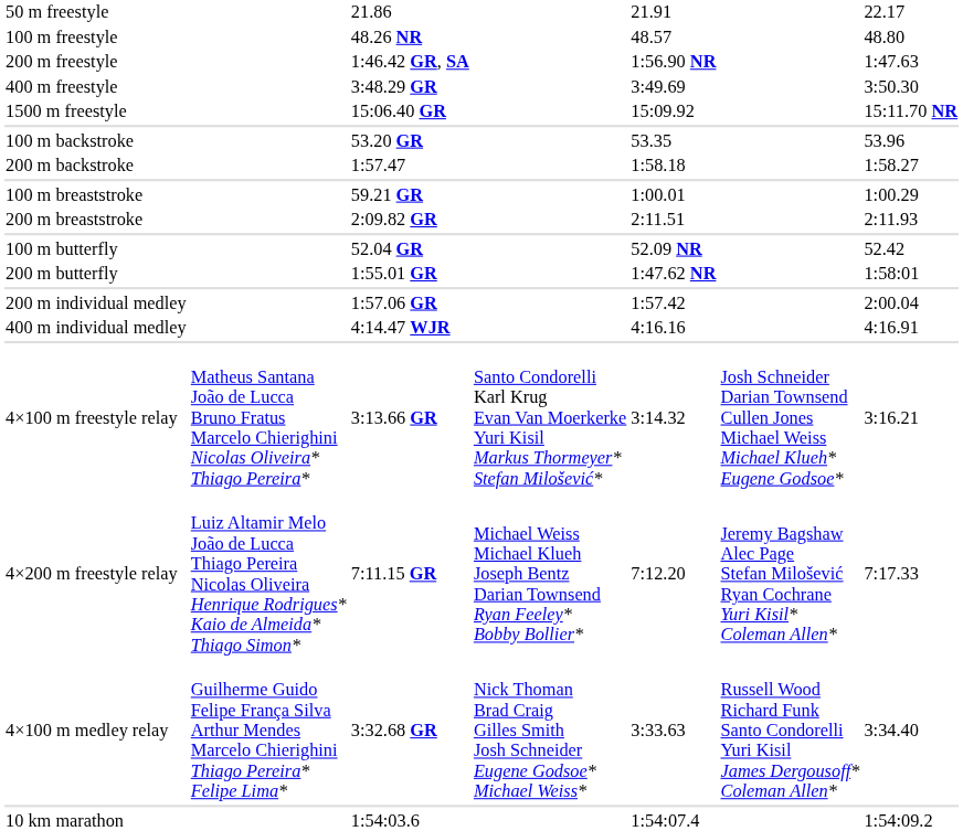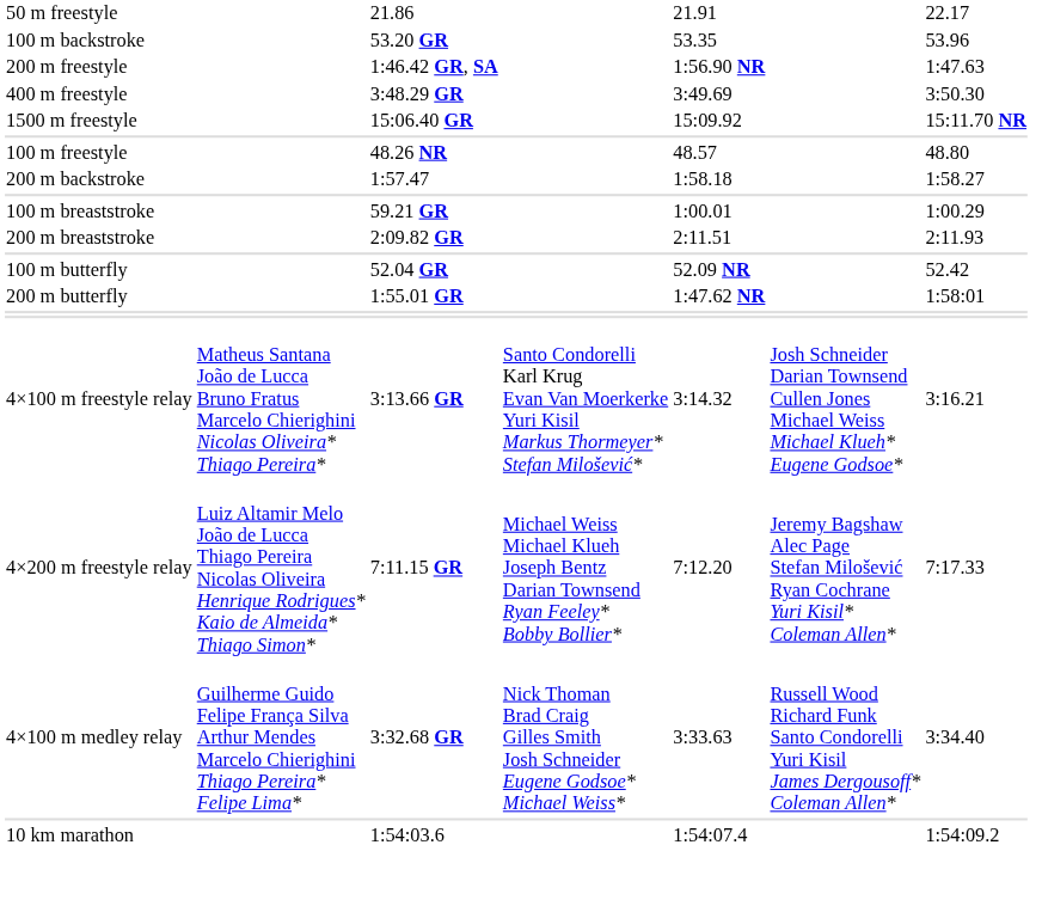rows swapped: 100 m freestyle <-> 100 m backstroke
- row: 200 m individual medley | 1:57.06 GR | 1:57.42 | 2:00.04
- row: 400 m individual medley | 4:14.47 WJR | 4:16.16 | 4:16.91
